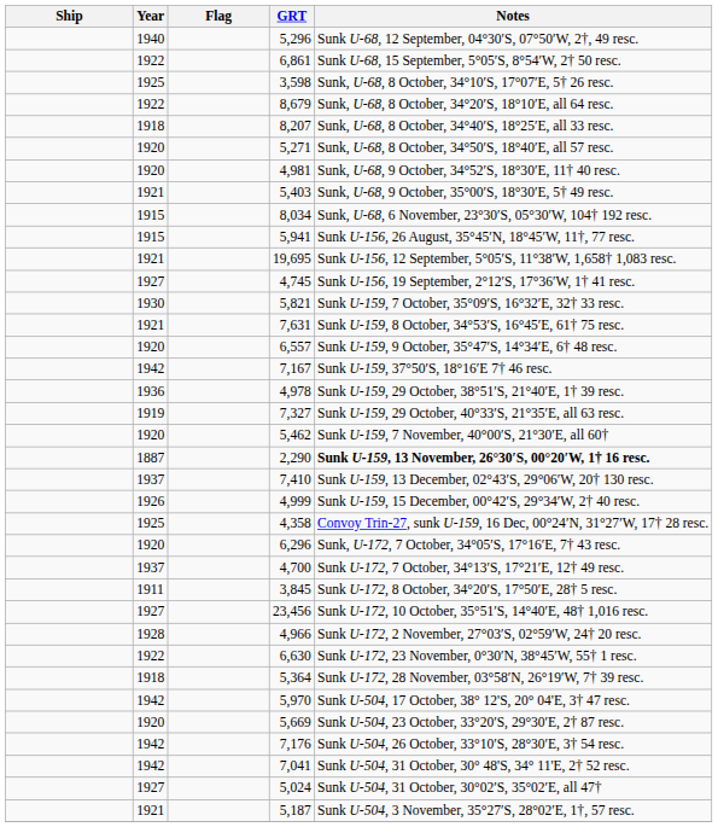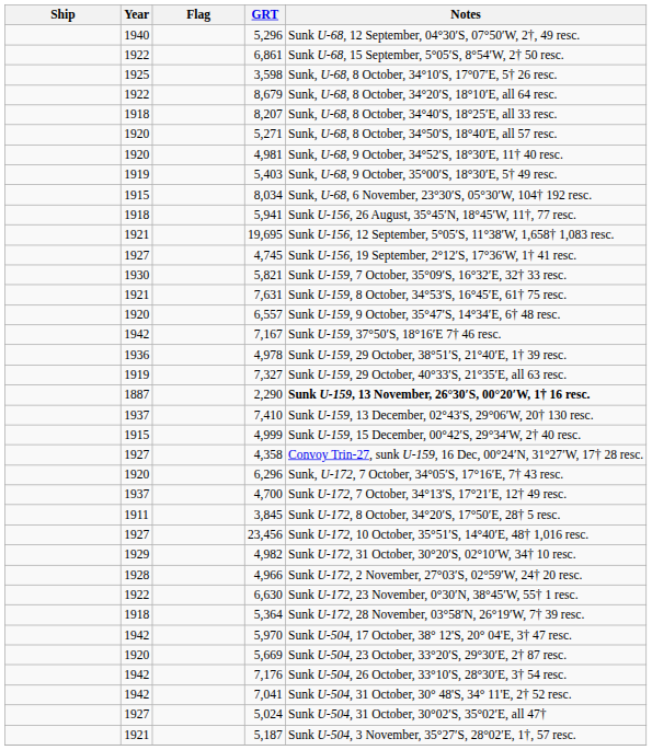5,403 | Year: 1921 -> 1919
5,941 | Year: 1915 -> 1918
- row: 1920 | 5,462 | Sunk U-159, 7 November, 40°00′S, 21°30′E, all 60†
4,999 | Year: 1926 -> 1915
4,358 | Year: 1925 -> 1927
+ row: 1929 | 4,982 | Sunk U-172, 31 October, 30°20′S, 02°10′W, 34† 10 resc.
